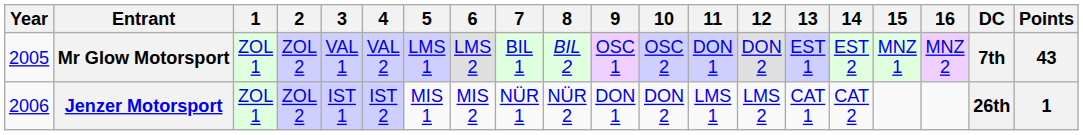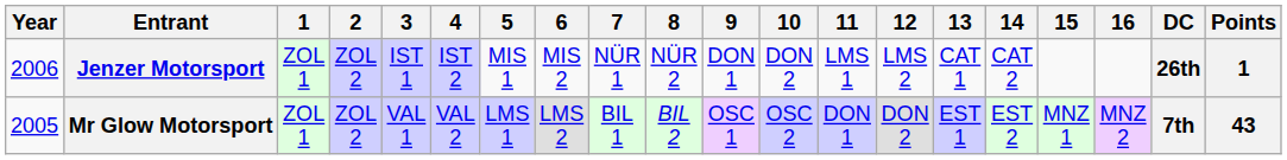rows swapped: Mr Glow Motorsport <-> Jenzer Motorsport
